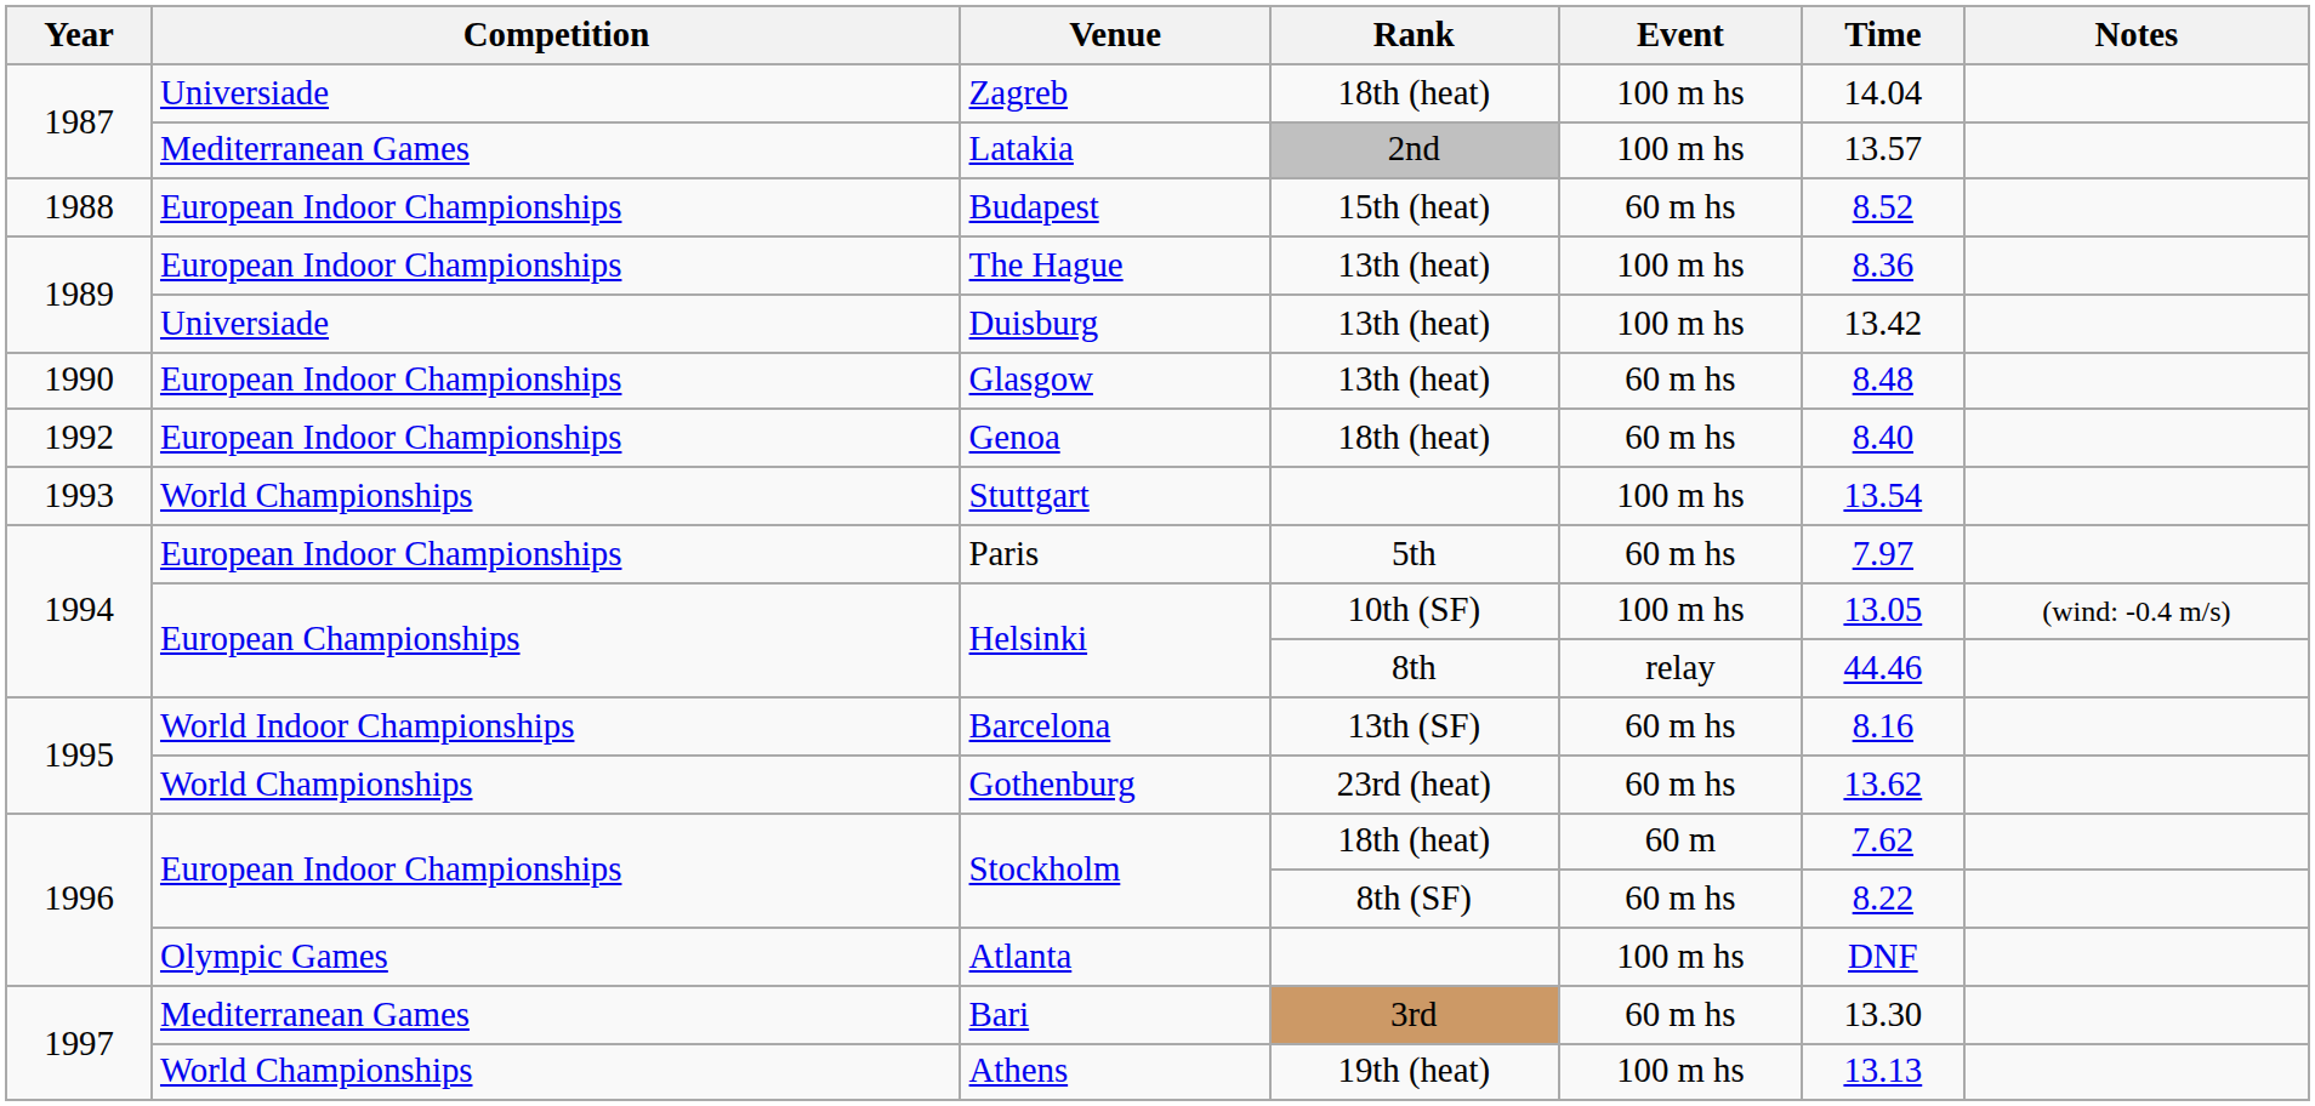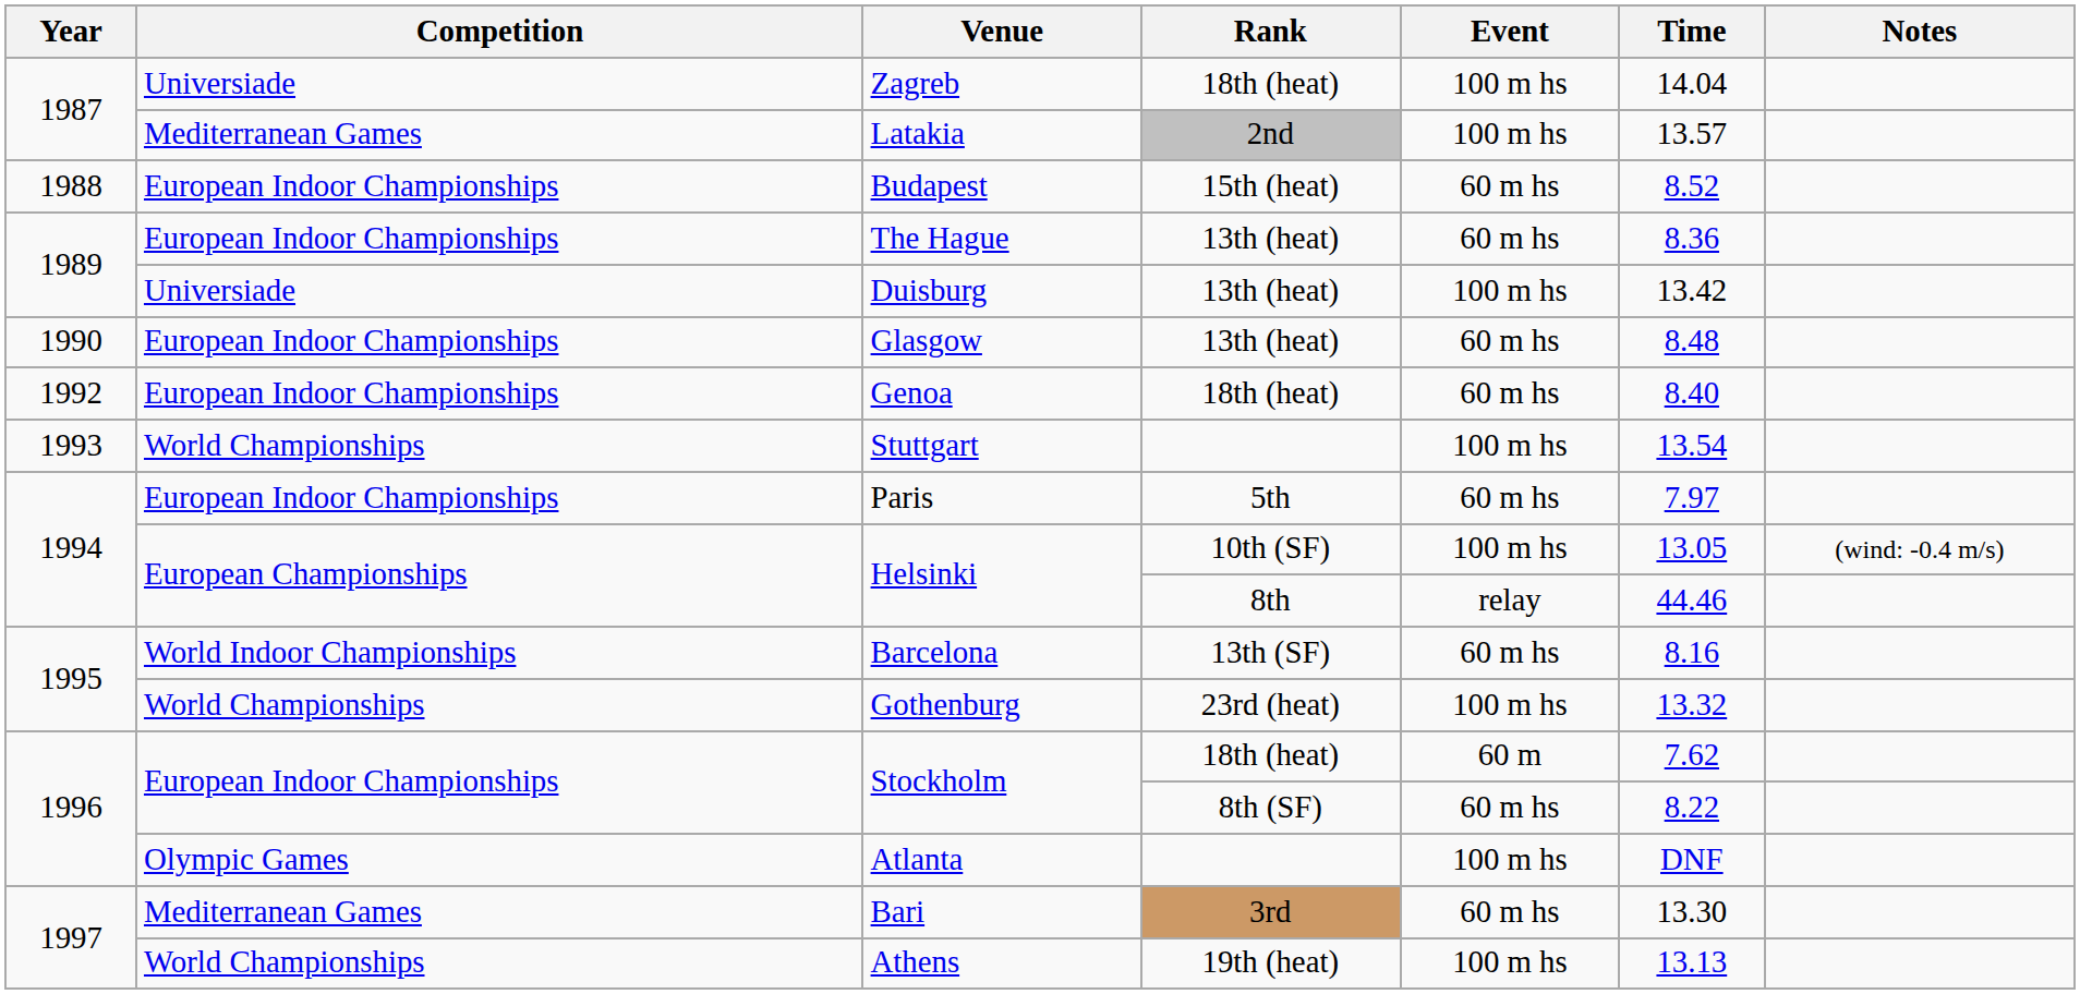The Hague | Event: 100 m hs -> 60 m hs
Gothenburg | Event: 60 m hs -> 100 m hs
Gothenburg | Time: 13.62 -> 13.32
